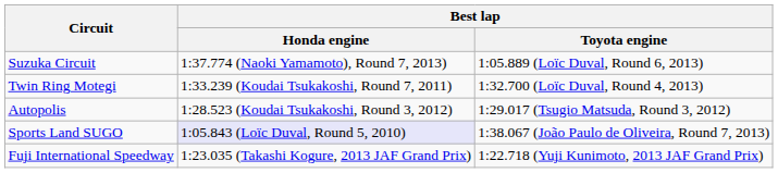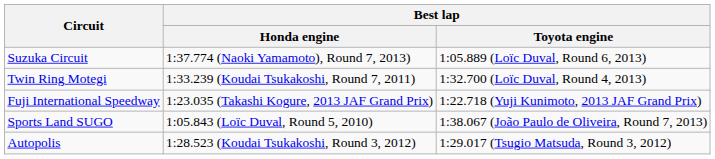rows swapped: Fuji International Speedway <-> Autopolis
Sports Land SUGO | Best lap / Honda engine: lavender background -> no background
